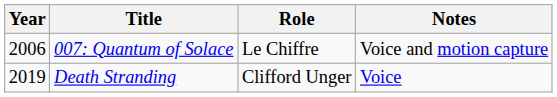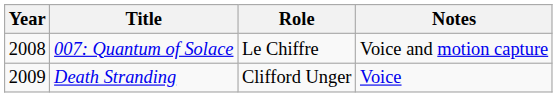007: Quantum of Solace | Year: 2006 -> 2008
Death Stranding | Year: 2019 -> 2009
